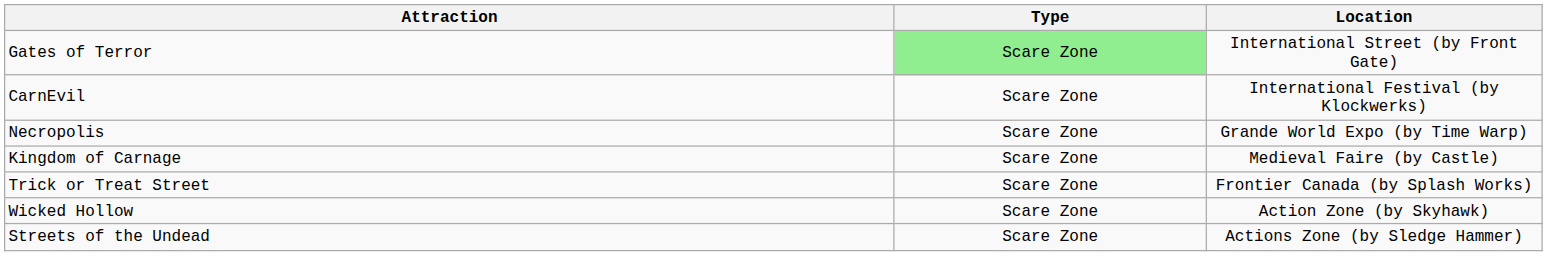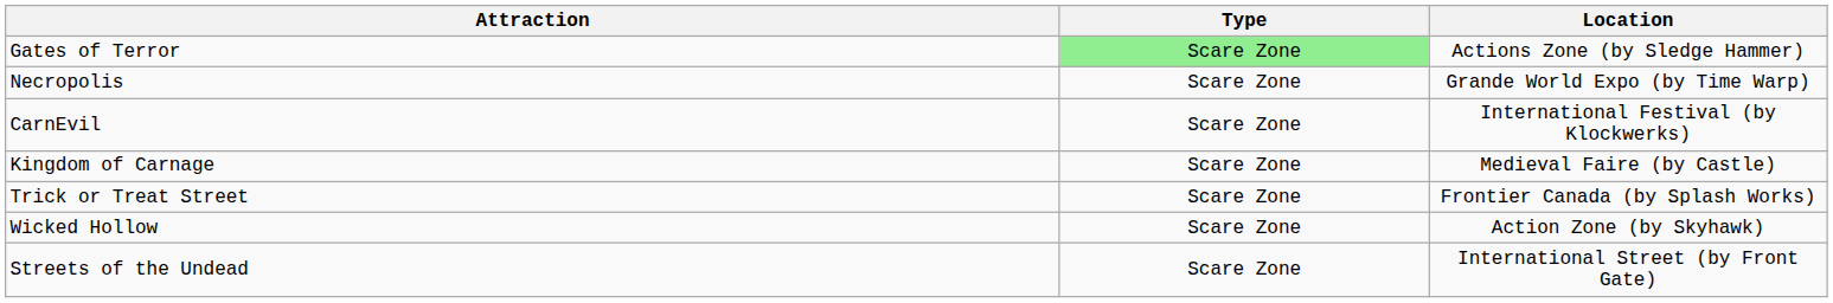Gates of Terror | Location: International Street (by Front Gate) -> Actions Zone (by Sledge Hammer)
rows swapped: CarnEvil <-> Necropolis
Streets of the Undead | Location: Actions Zone (by Sledge Hammer) -> International Street (by Front Gate)
